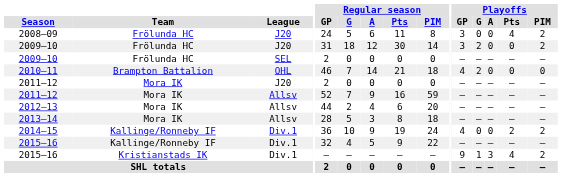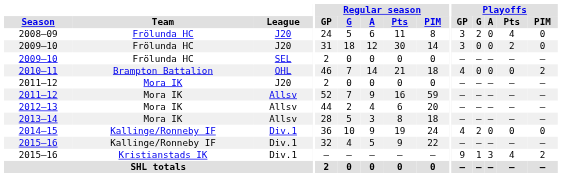2008–09 | Playoffs / G: 0 -> 2
2008–09 | Playoffs / PIM: 2 -> 0
2009–10 / J20 | Playoffs / G: 2 -> 0
2009–10 / J20 | Playoffs / Pts: 0 -> 2
2009–10 / J20 | Playoffs / PIM: 2 -> 0
2010–11 | Playoffs / G: 2 -> 0
2010–11 | Playoffs / PIM: 0 -> 2
2014–15 | Playoffs / G: 0 -> 2
2014–15 | Playoffs / Pts: 2 -> 0
2014–15 | Playoffs / PIM: 2 -> 0
